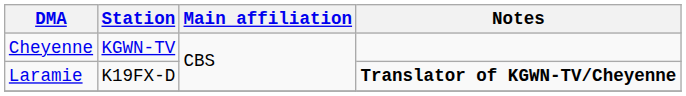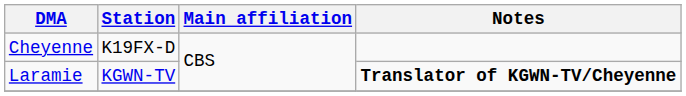Cheyenne | Station: KGWN-TV -> K19FX-D
Laramie | Station: K19FX-D -> KGWN-TV
